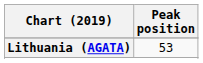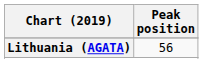Lithuania (AGATA) | Peak position: 53 -> 56
